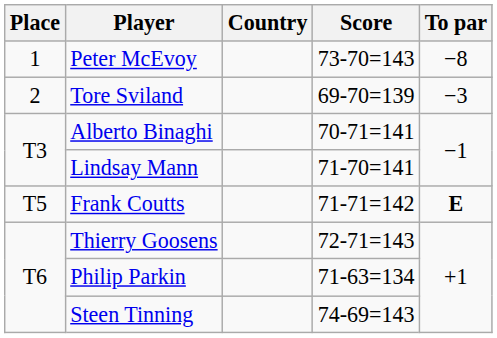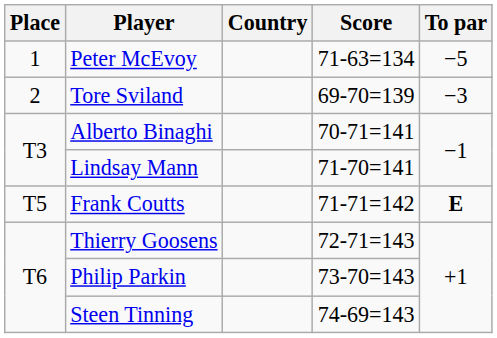Peter McEvoy | Score: 73-70=143 -> 71-63=134
Peter McEvoy | To par: −8 -> −5
Philip Parkin | Score: 71-63=134 -> 73-70=143
